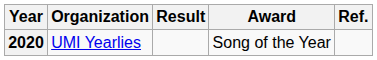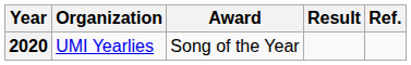columns swapped: Award <-> Result
